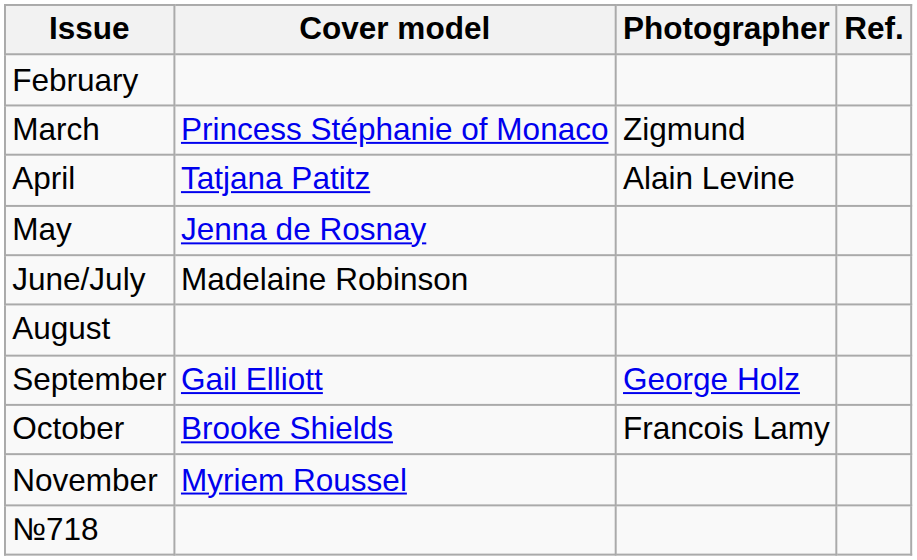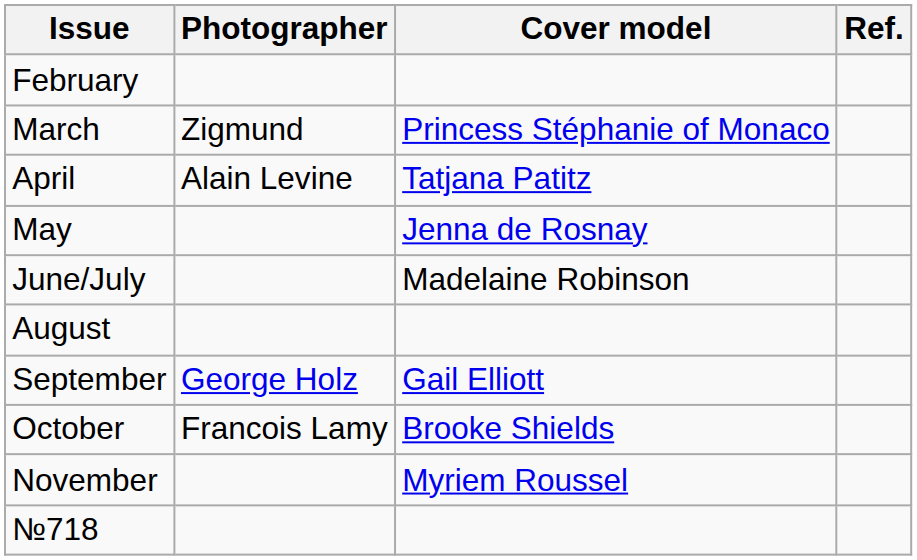columns swapped: Cover model <-> Photographer
